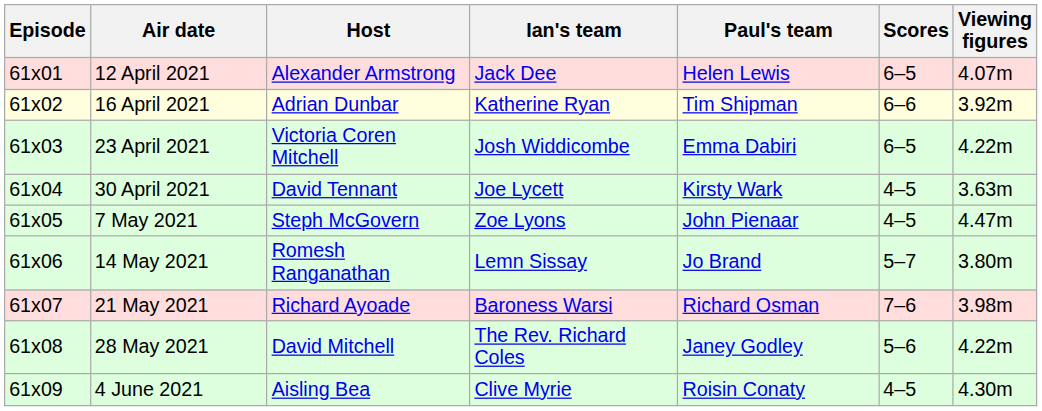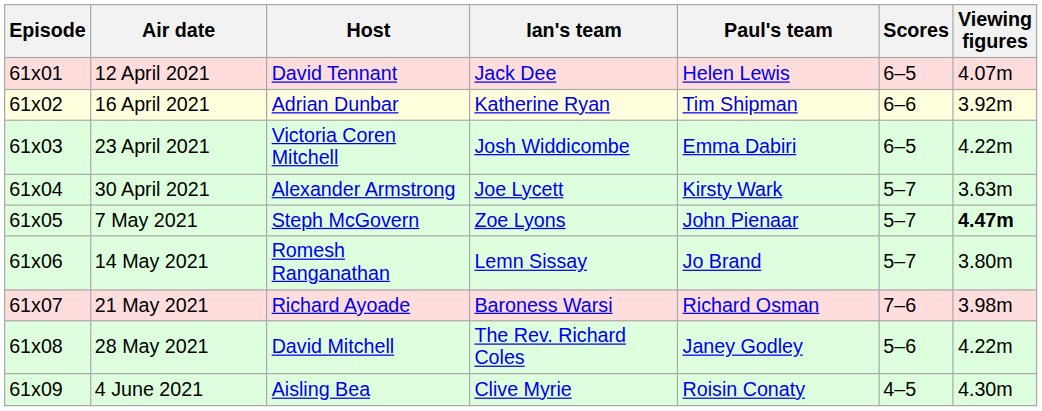12 April 2021 | Host: Alexander Armstrong -> David Tennant
30 April 2021 | Host: David Tennant -> Alexander Armstrong
30 April 2021 | Scores: 4–5 -> 5–7
7 May 2021 | Scores: 4–5 -> 5–7
7 May 2021 | Viewing figures: normal -> bold
